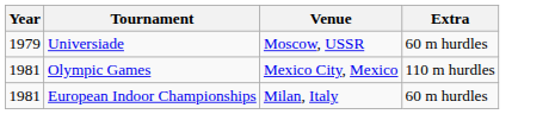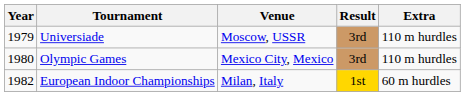+ column: Result | 3rd | 3rd | 1st
Universiade | Extra: 60 m hurdles -> 110 m hurdles
Olympic Games | Year: 1981 -> 1980
European Indoor Championships | Year: 1981 -> 1982
